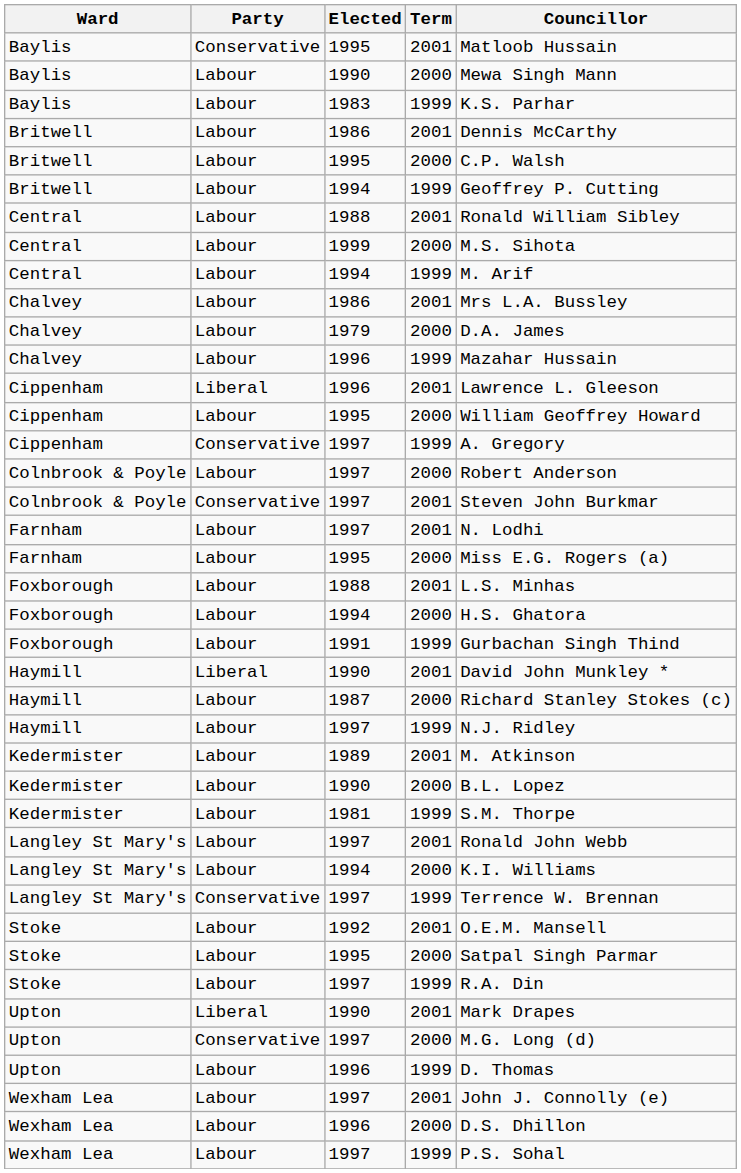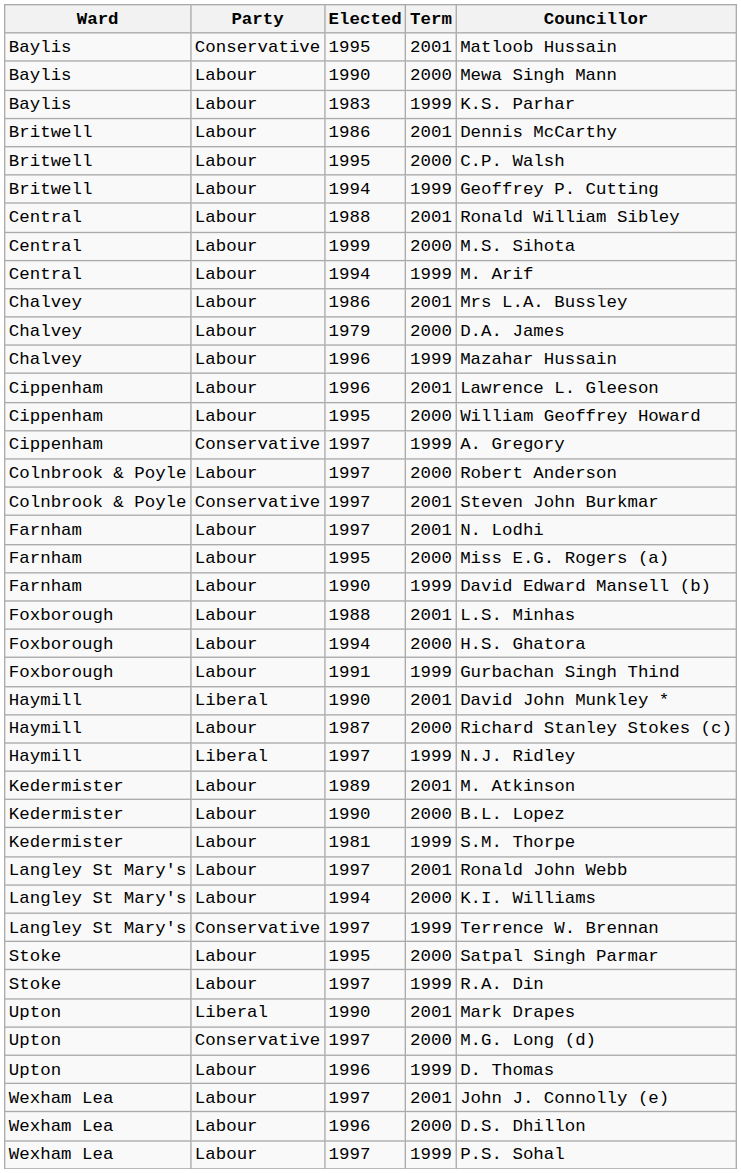Cippenham / 1996 | Party: Liberal -> Labour
+ row: Farnham | Labour | 1990 | 1999 | David Edward Mansell (b)
Haymill / 1997 | Party: Labour -> Liberal
- row: Stoke | Labour | 1992 | 2001 | O.E.M. Mansell
